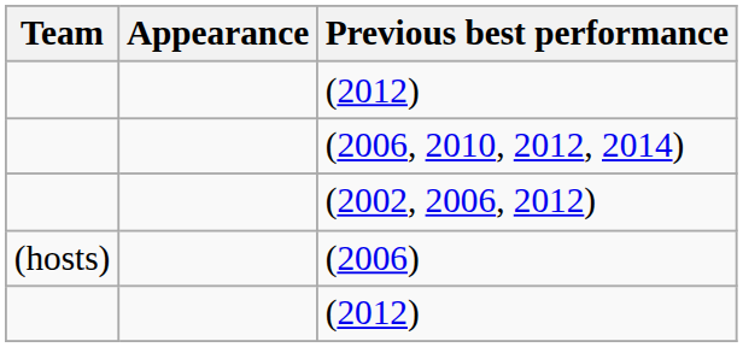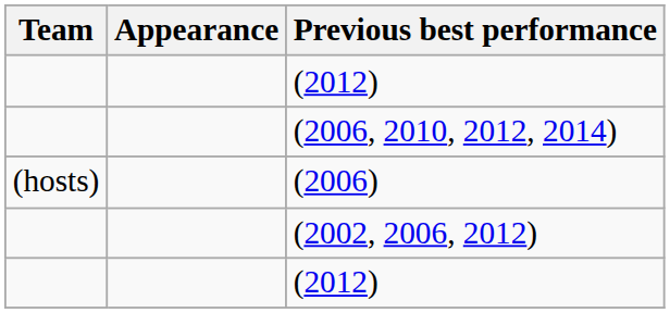rows swapped: (2002, 2006, 2012) <-> (2006)
